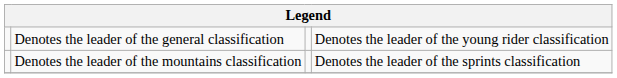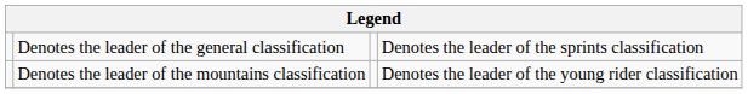Denotes the leader of the general classification | column 4: Denotes the leader of the young rider classification -> Denotes the leader of the sprints classification
Denotes the leader of the mountains classification | column 4: Denotes the leader of the sprints classification -> Denotes the leader of the young rider classification
